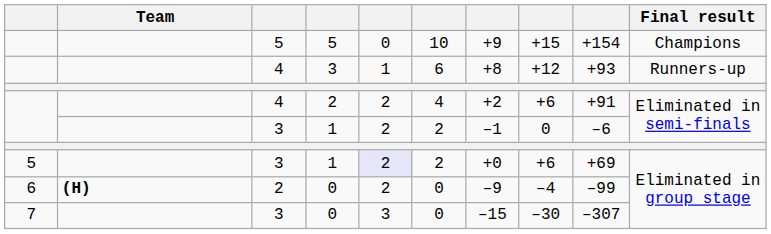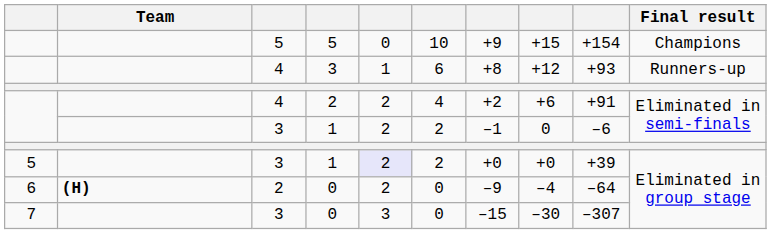5 / 1 | column 8: +6 -> +0
5 / 1 | column 9: +69 -> +39
6 / 0 | column 9: –99 -> –64
